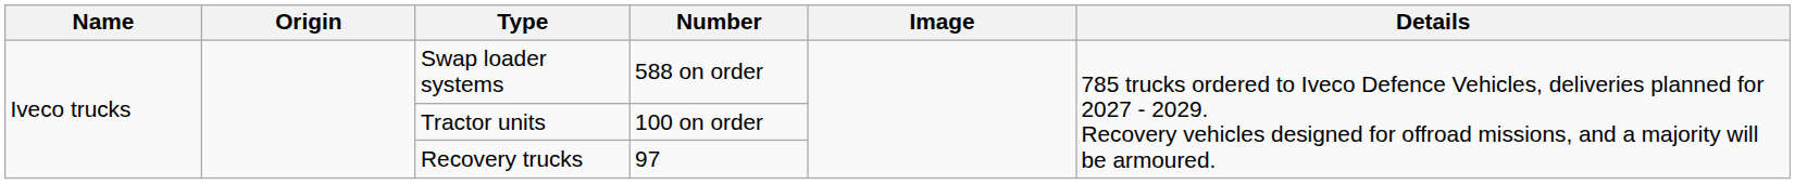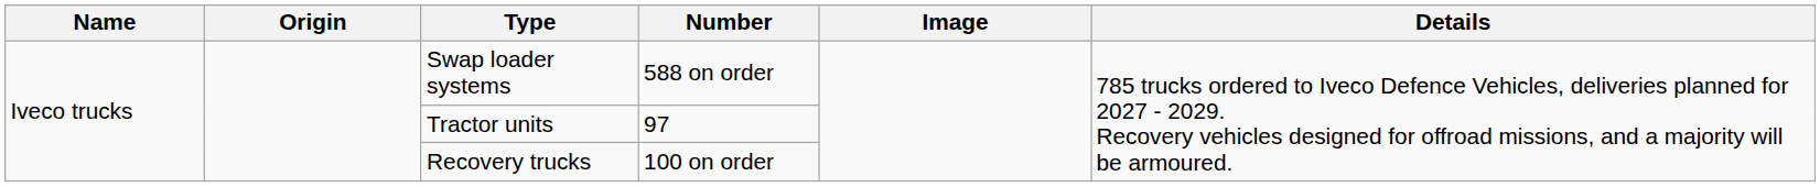Tractor units | Number: 100 on order -> 97
Recovery trucks | Number: 97 -> 100 on order
